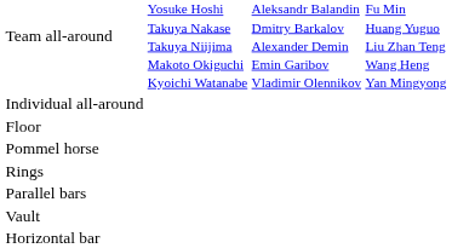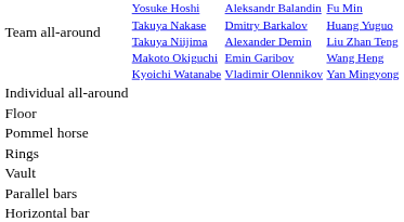rows swapped: Vault <-> Parallel bars
